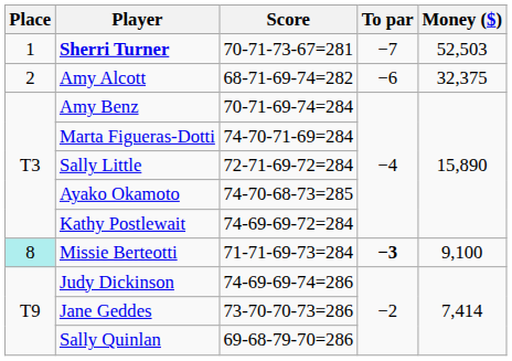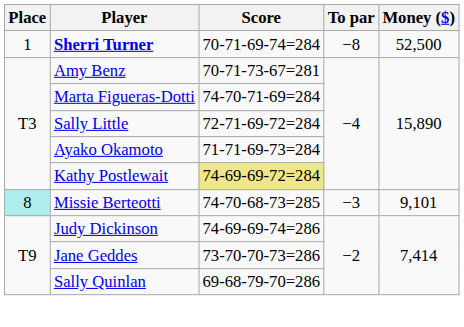Sherri Turner | Score: 70-71-73-67=281 -> 70-71-69-74=284
Sherri Turner | To par: −7 -> −8
Sherri Turner | Money ($): 52,503 -> 52,500
- row: 2 | Amy Alcott | 68-71-69-74=282 | −6 | 32,375
Amy Benz | Score: 70-71-69-74=284 -> 70-71-73-67=281
Ayako Okamoto | Score: 74-70-68-73=285 -> 71-71-69-73=284
Kathy Postlewait | Score: no background -> khaki background
Missie Berteotti | Score: 71-71-69-73=284 -> 74-70-68-73=285
Missie Berteotti | To par: bold -> normal
Missie Berteotti | Money ($): 9,100 -> 9,101
